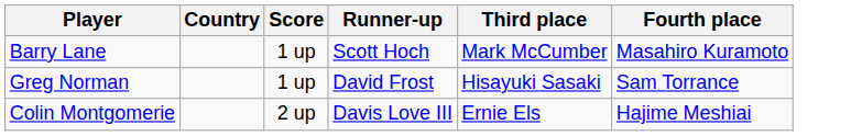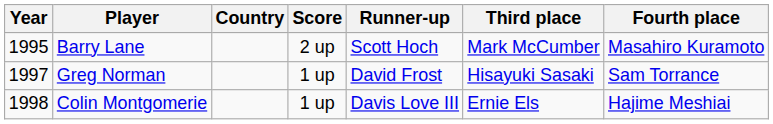+ column: Year | 1995 | 1997 | 1998
Barry Lane | Score: 1 up -> 2 up
Colin Montgomerie | Score: 2 up -> 1 up
